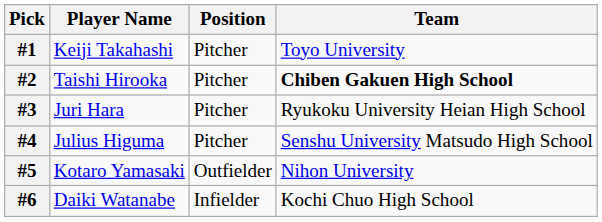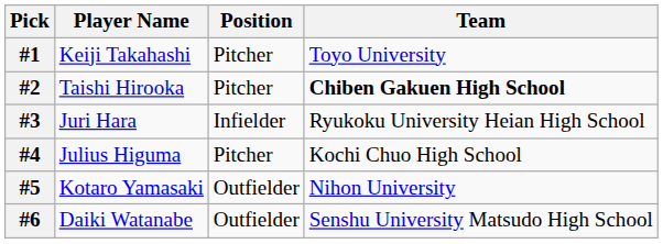#3 | Position: Pitcher -> Infielder
#4 | Team: Senshu University Matsudo High School -> Kochi Chuo High School
#6 | Position: Infielder -> Outfielder
#6 | Team: Kochi Chuo High School -> Senshu University Matsudo High School
